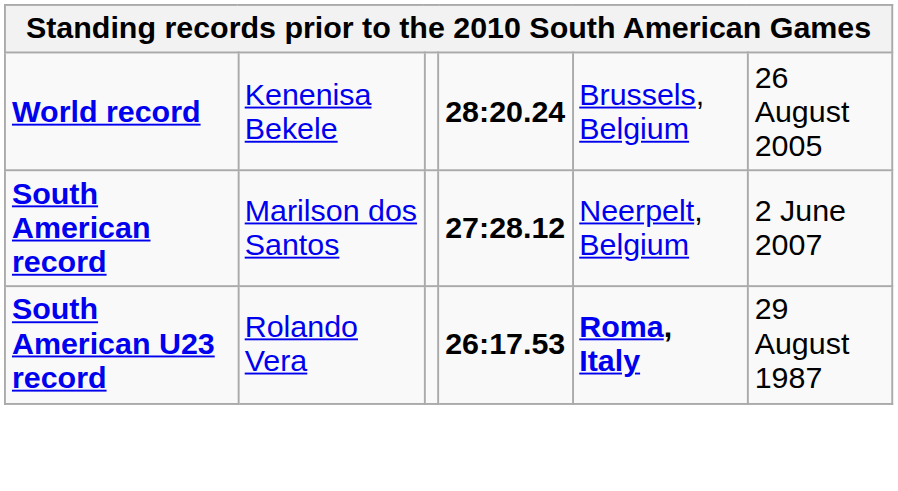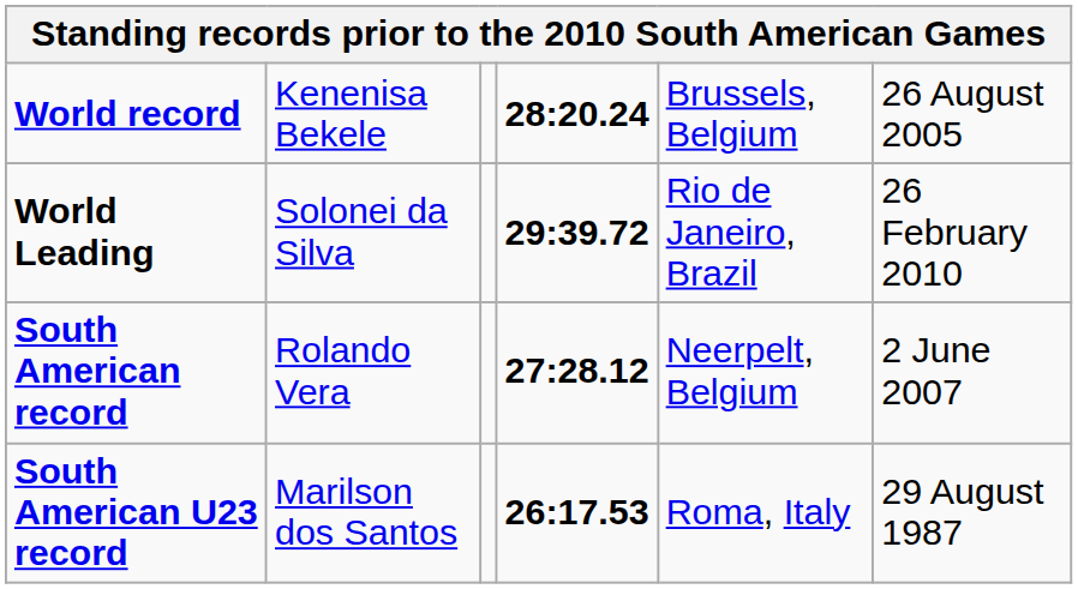+ row: World Leading | Solonei da Silva | 29:39.72 | Rio de Janeiro, Brazil | 26 February 2010
South American record | column 2: Marilson dos Santos -> Rolando Vera
South American U23 record | column 2: Rolando Vera -> Marilson dos Santos
South American U23 record | column 5: bold -> normal
